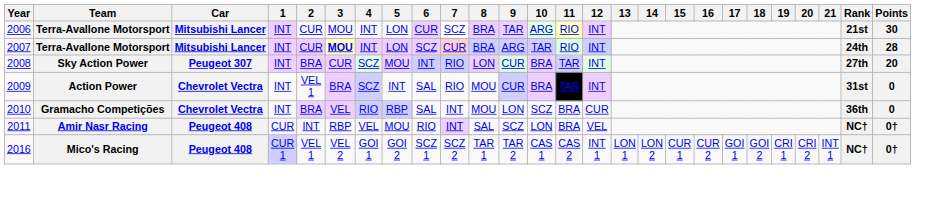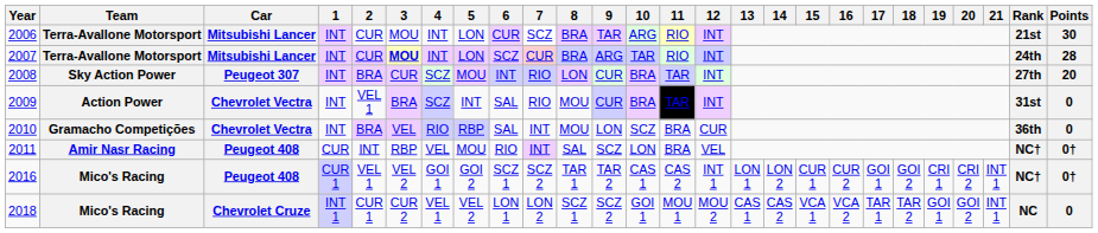+ row: 2018 | Mico's Racing | Chevrolet Cruze | INT 1 | CUR 1 | CUR 2 | VEL 1 | VEL 2 | LON 1 | LON 2 | SCZ 1 | SCZ 2 | GOI 1 | MOU 1 | MOU 2 | CAS 1 | CAS 2 | VCA 1 | VCA 2 | TAR 1 | TAR 2 | GOI 1 | GOI 2 | INT 1 | NC | 0
